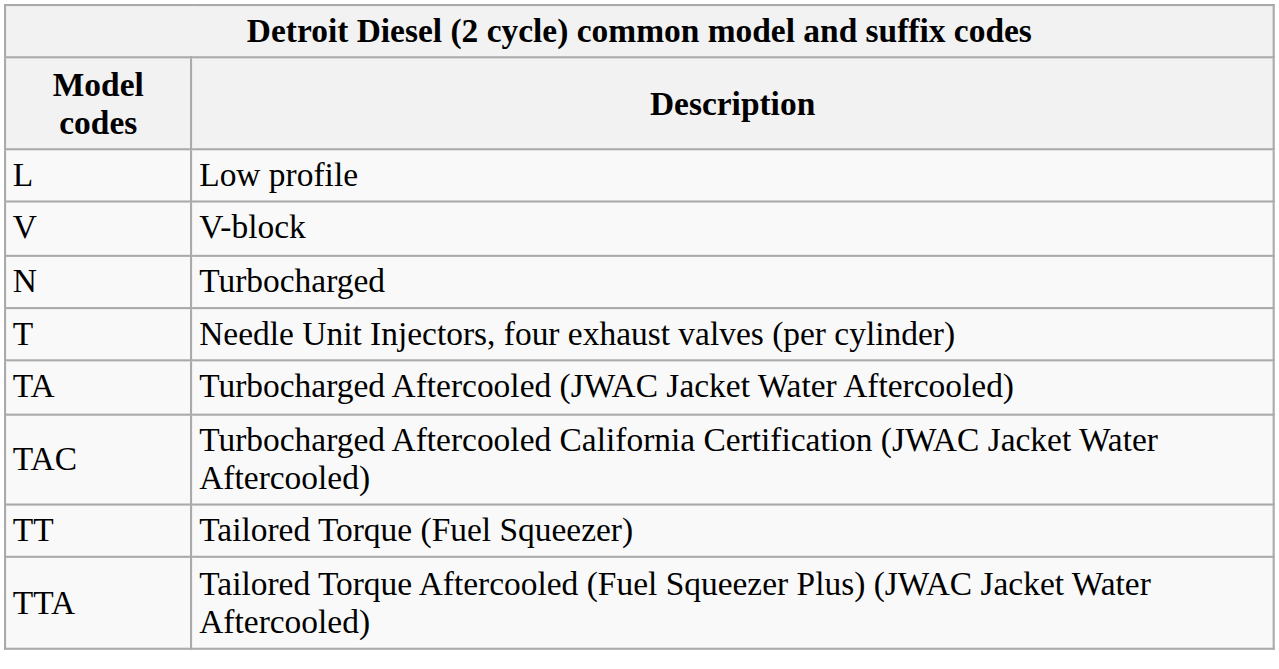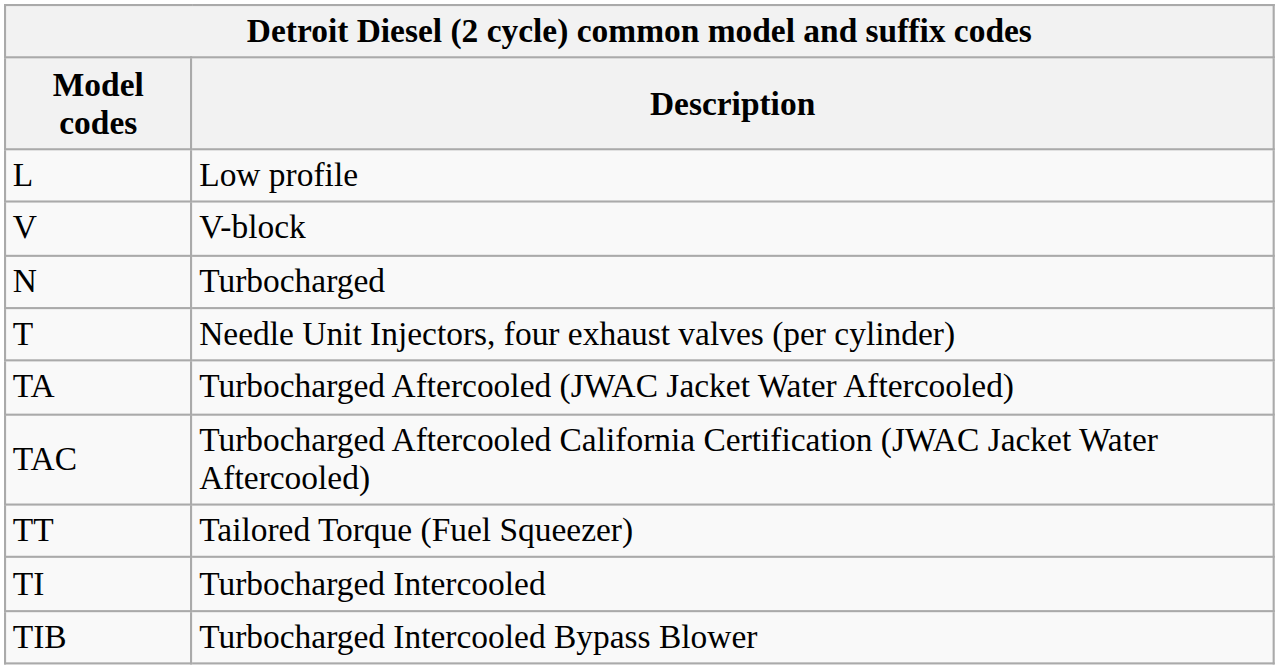- row: TTA | Tailored Torque Aftercooled (Fuel Squeezer Plus) (JWAC Jacket Water Aftercooled)
+ row: TI | Turbocharged Intercooled
+ row: TIB | Turbocharged Intercooled Bypass Blower
